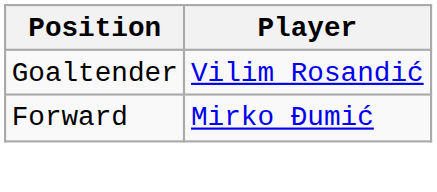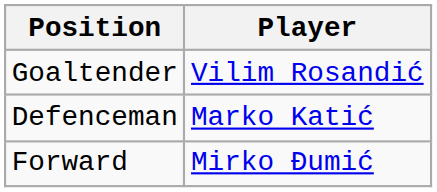+ row: Defenceman | Marko Katić
